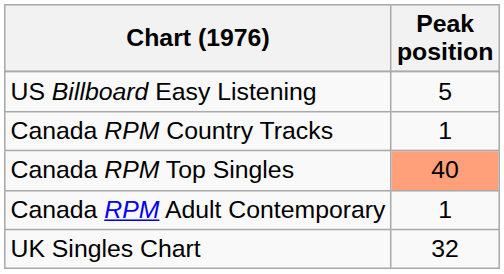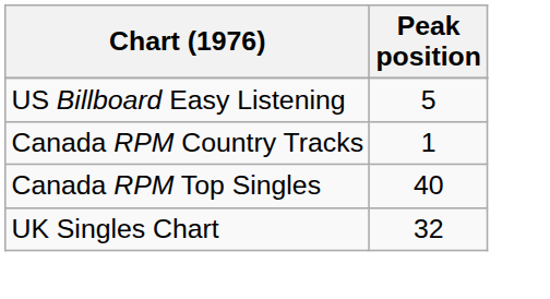Canada RPM Top Singles | Peak position: lightsalmon background -> no background
- row: Canada RPM Adult Contemporary | 1
